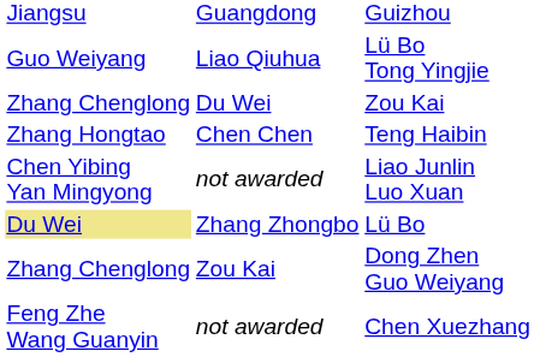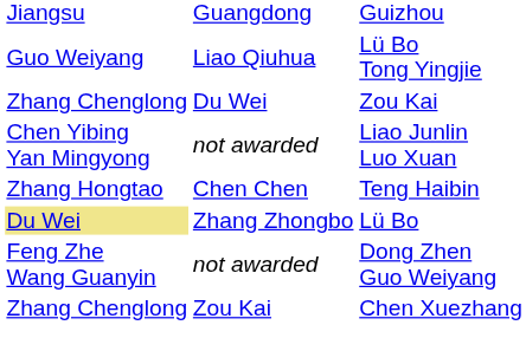rows swapped: Teng Haibin <-> Liao Junlin Luo Xuan
Dong Zhen Guo Weiyang | column 2: Zhang Chenglong -> Feng Zhe Wang Guanyin
Dong Zhen Guo Weiyang | column 3: Zou Kai -> not awarded
Chen Xuezhang | column 2: Feng Zhe Wang Guanyin -> Zhang Chenglong
Chen Xuezhang | column 3: not awarded -> Zou Kai
